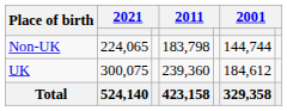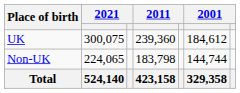rows swapped: UK <-> Non-UK
